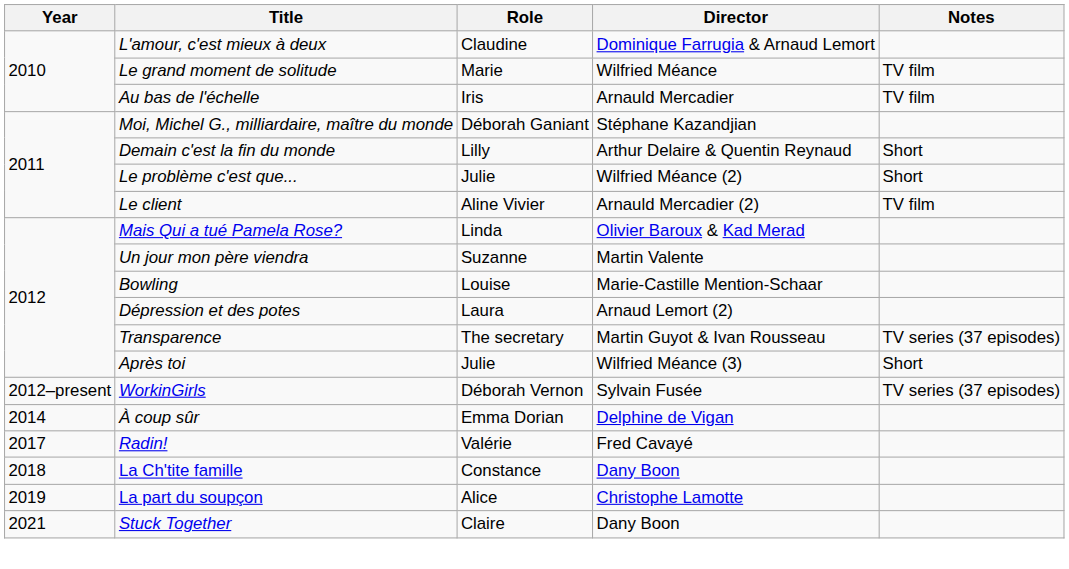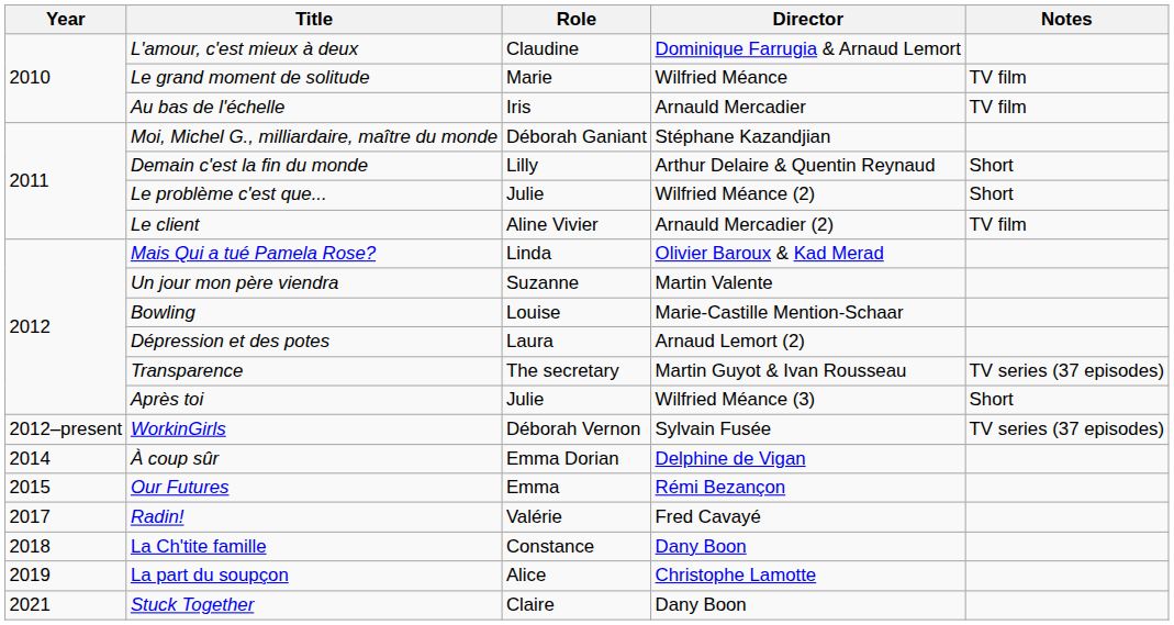+ row: 2015 | Our Futures | Emma | Rémi Bezançon
